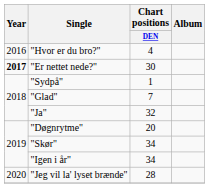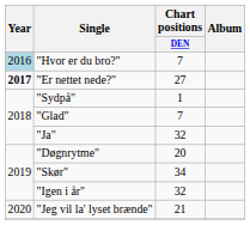"Hvor er du bro?" | Year: no background -> lightblue background
"Hvor er du bro?" | Chart positions / DEN: 4 -> 7
"Er nettet nede?" | Chart positions / DEN: 30 -> 27
"Igen i år" | Chart positions / DEN: 34 -> 32
"Jeg vil la' lyset brænde" | Chart positions / DEN: 28 -> 21
